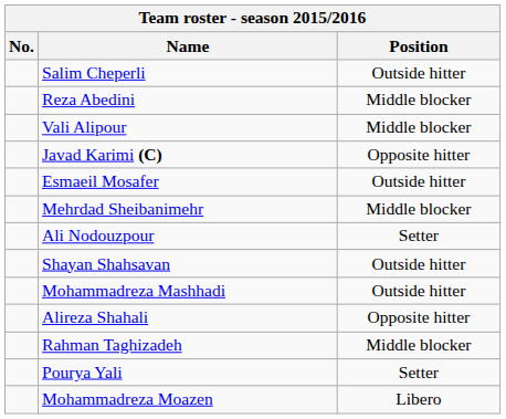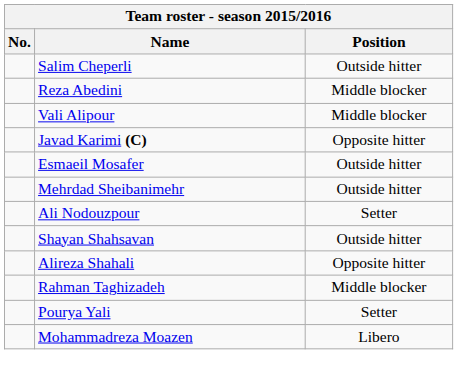Mehrdad Sheibanimehr | Position: Middle blocker -> Outside hitter
- row: Mohammadreza Mashhadi | Outside hitter
